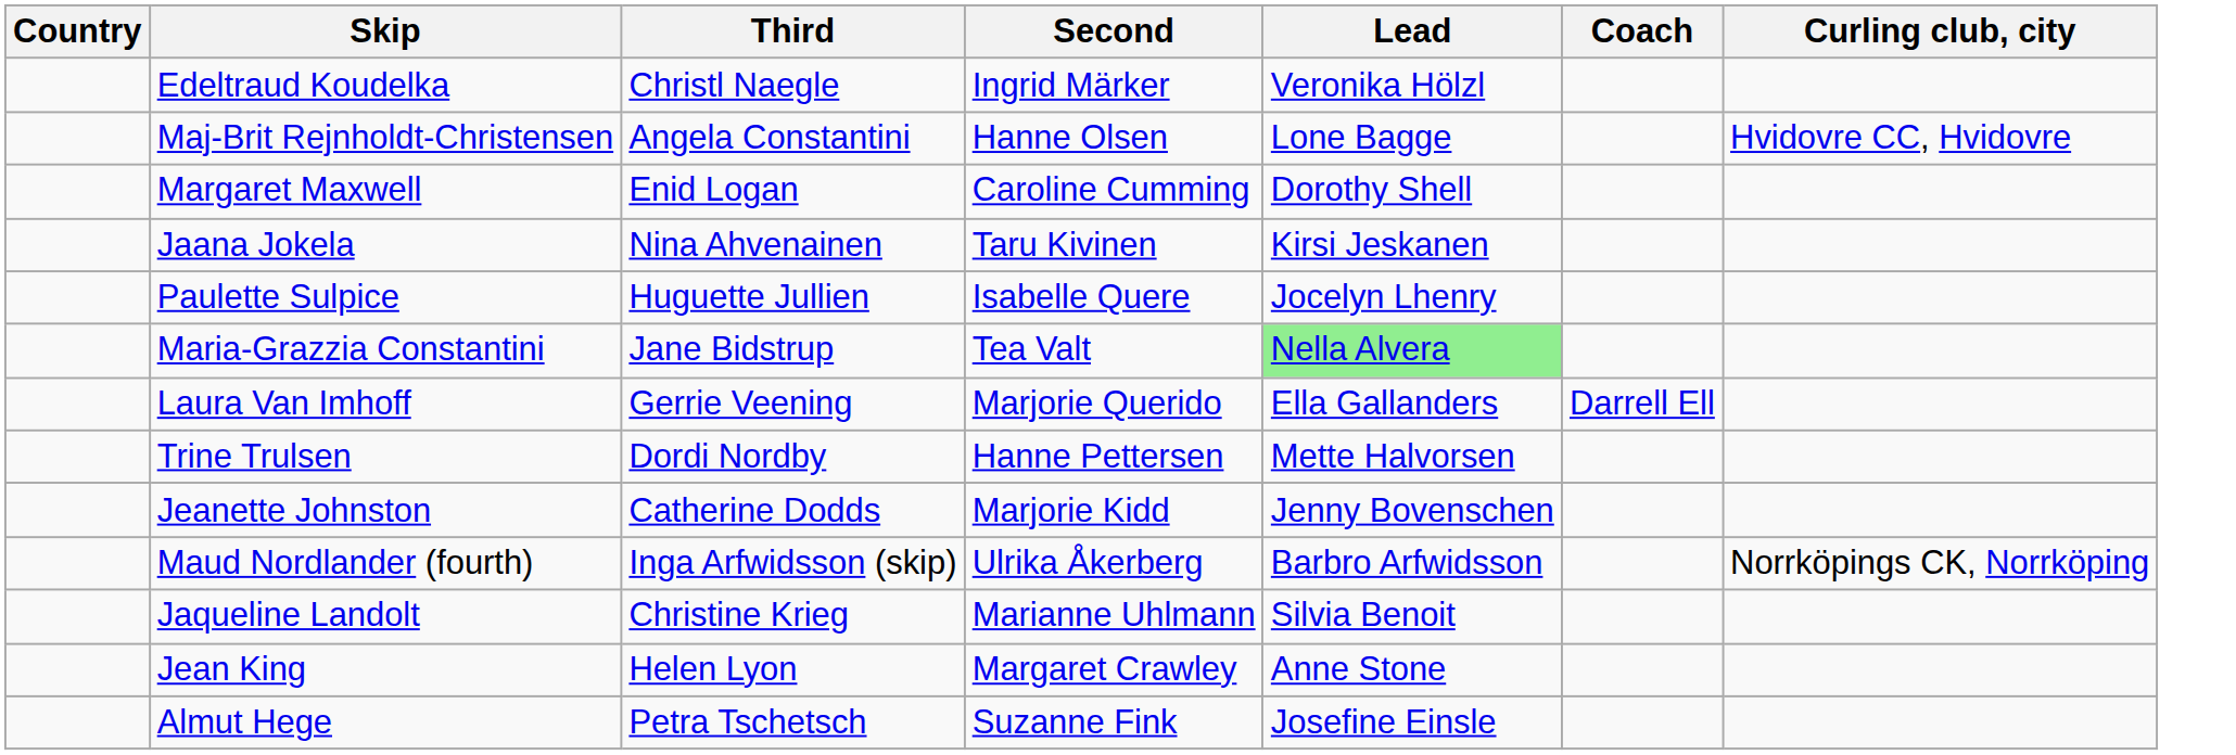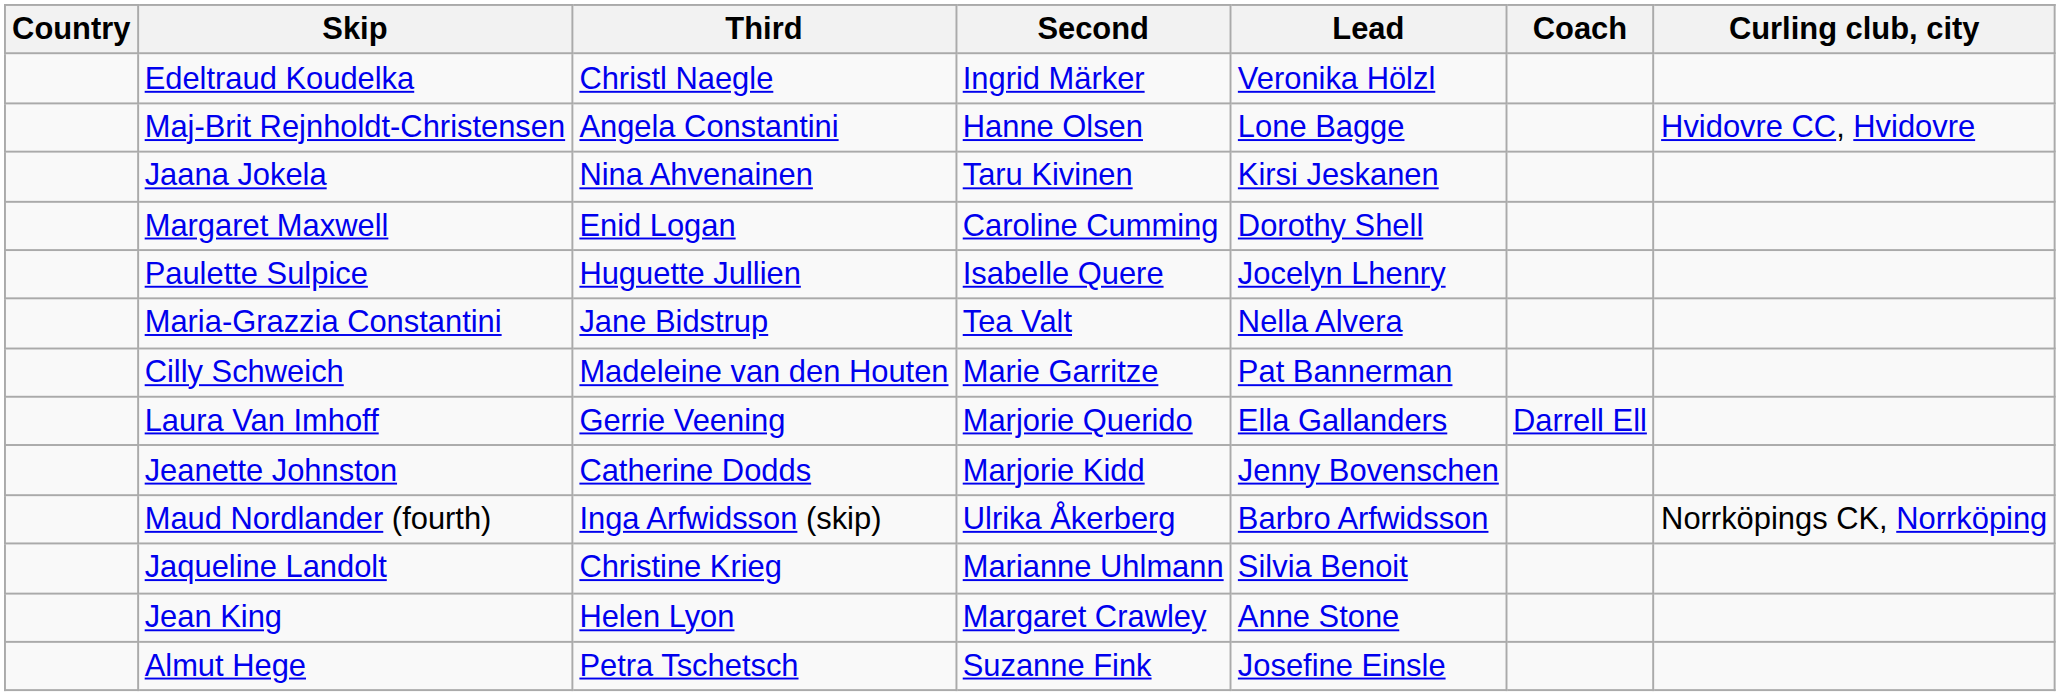rows swapped: Margaret Maxwell <-> Jaana Jokela
Maria-Grazzia Constantini | Lead: lightgreen background -> no background
+ row: Cilly Schweich | Madeleine van den Houten | Marie Garritze | Pat Bannerman
- row: Trine Trulsen | Dordi Nordby | Hanne Pettersen | Mette Halvorsen
